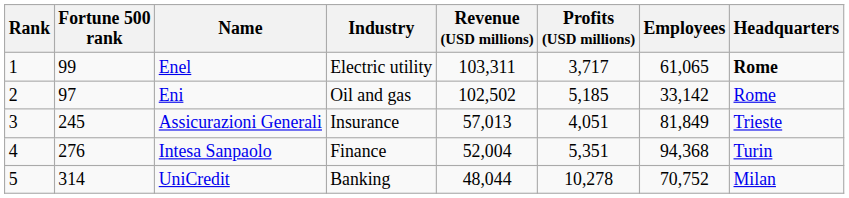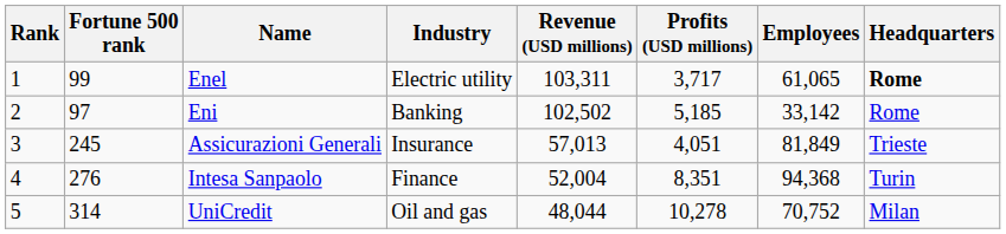Eni | Industry: Oil and gas -> Banking
Intesa Sanpaolo | Profits (USD millions): 5,351 -> 8,351
UniCredit | Industry: Banking -> Oil and gas
